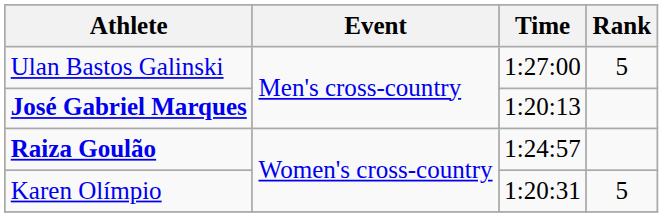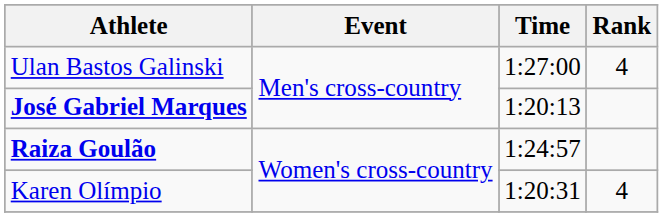Ulan Bastos Galinski | Rank: 5 -> 4
Karen Olímpio | Rank: 5 -> 4
